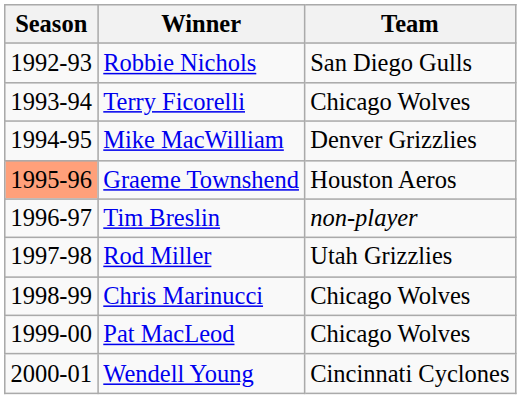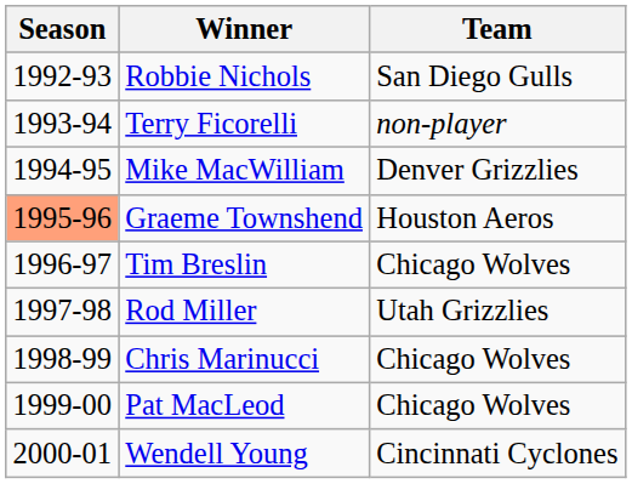Terry Ficorelli | Team: Chicago Wolves -> non-player
Tim Breslin | Team: non-player -> Chicago Wolves
